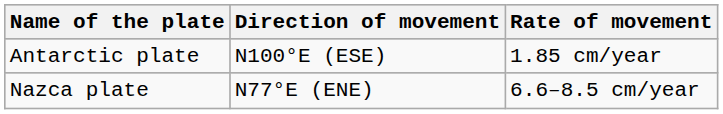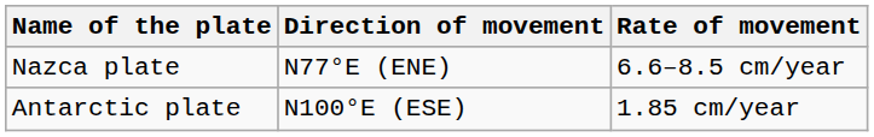rows swapped: Nazca plate <-> Antarctic plate
